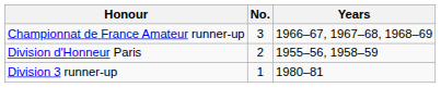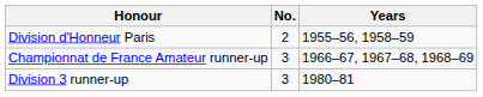rows swapped: Division d'Honneur Paris <-> Championnat de France Amateur runner-up
Division 3 runner-up | No.: 1 -> 3
